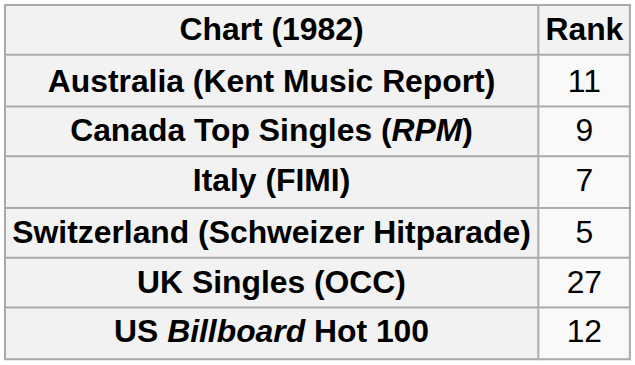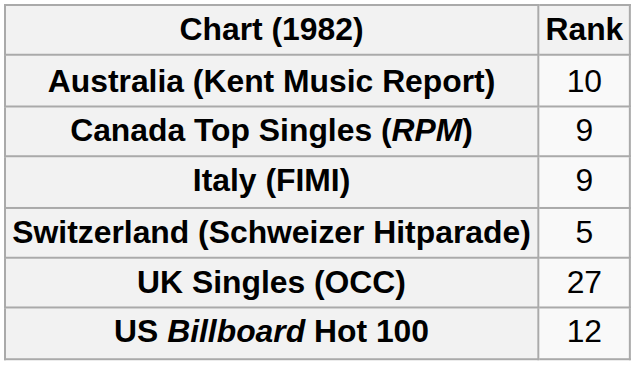Australia (Kent Music Report) | Rank: 11 -> 10
Italy (FIMI) | Rank: 7 -> 9
